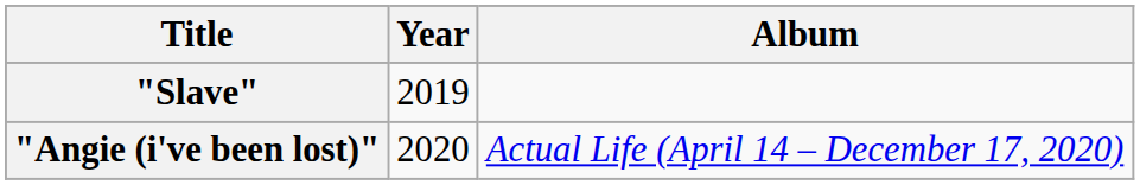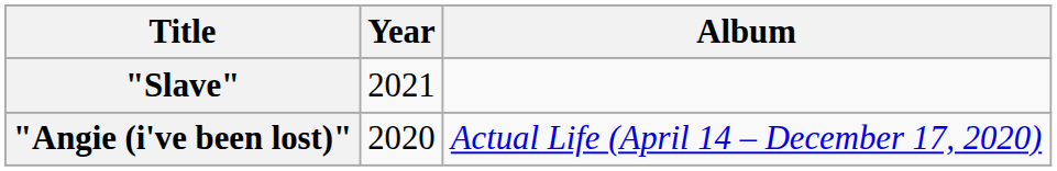"Slave" | Year: 2019 -> 2021
